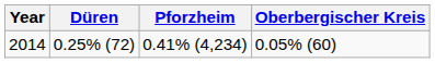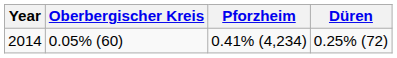columns swapped: Düren <-> Oberbergischer Kreis
